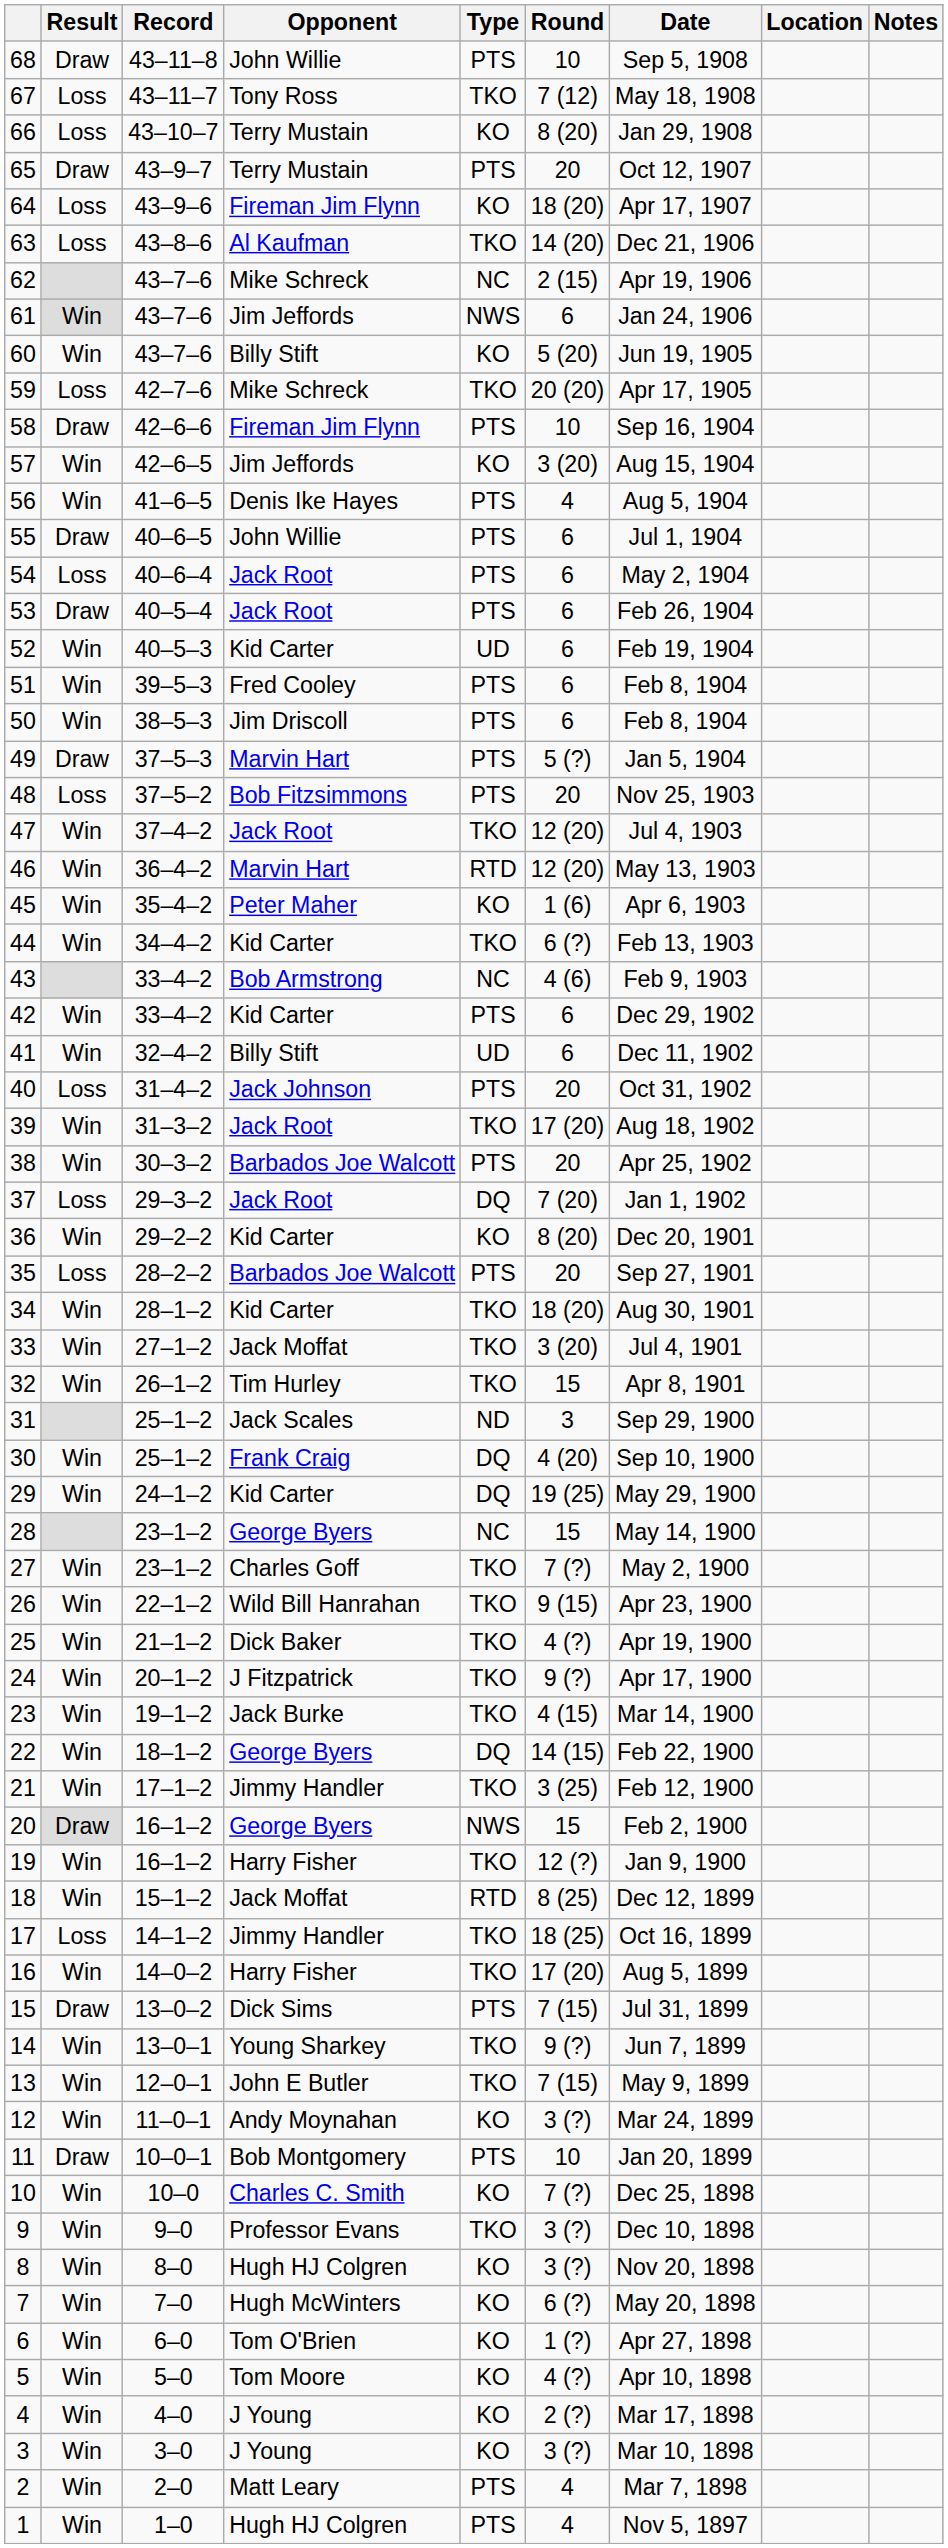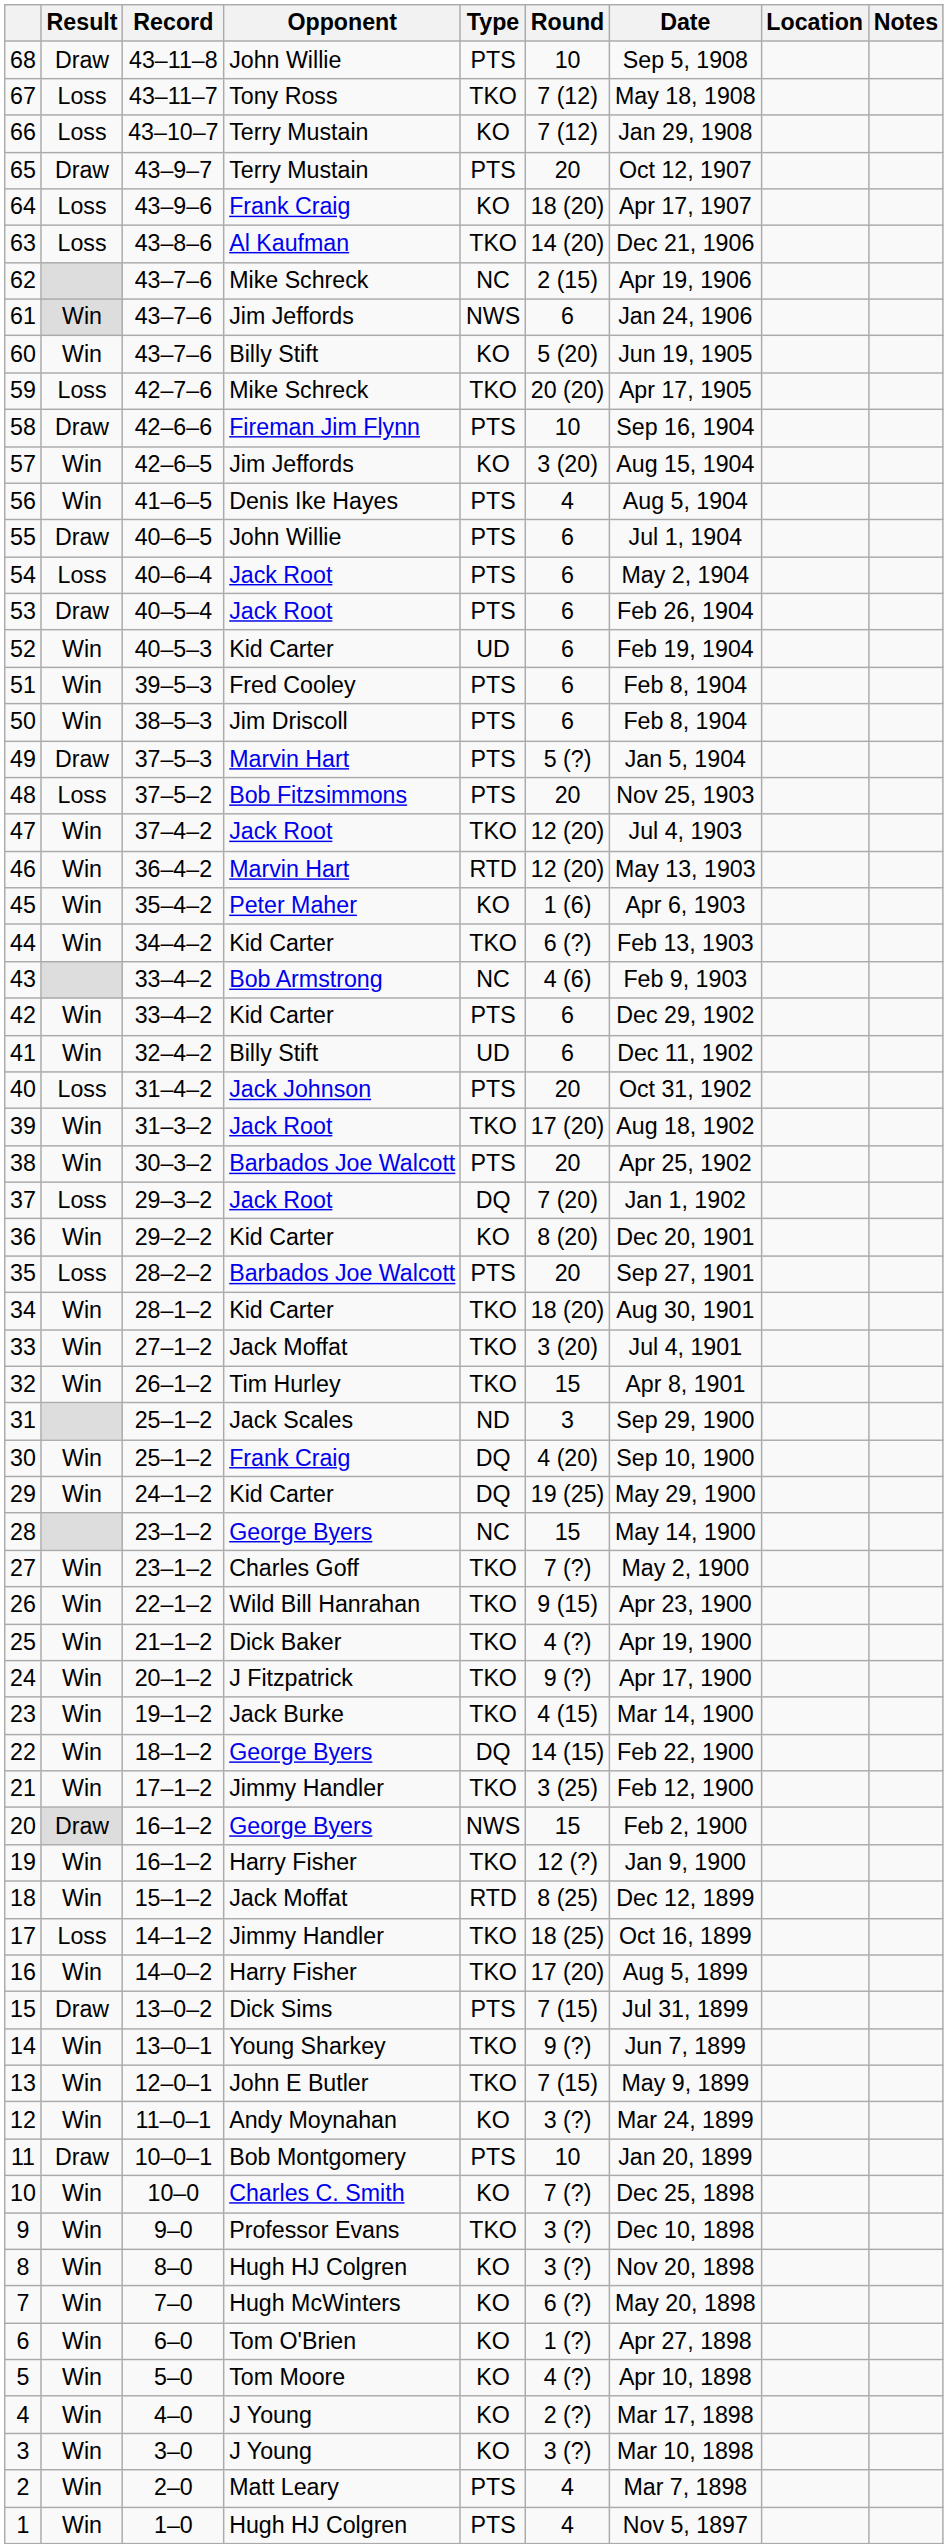66 | Round: 8 (20) -> 7 (12)
64 | Opponent: Fireman Jim Flynn -> Frank Craig
